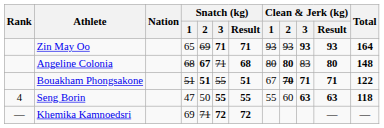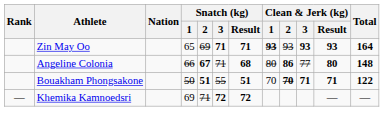Zin May Oo | Clean & Jerk (kg) / 1: normal -> bold
Angeline Colonia | Snatch (kg) / 1: 68 -> 66
Angeline Colonia | Clean & Jerk (kg) / 2: 80 -> 86
Angeline Colonia | Clean & Jerk (kg) / 3: 83 -> 77
Bouakham Phongsakone | Snatch (kg) / 1: 51 -> 50
Bouakham Phongsakone | Clean & Jerk (kg) / 1: 67 -> 70
- row: 4 | Seng Borin | 47 | 50 | 55 | 55 | 55 | 60 | 63 | 63 | 118
